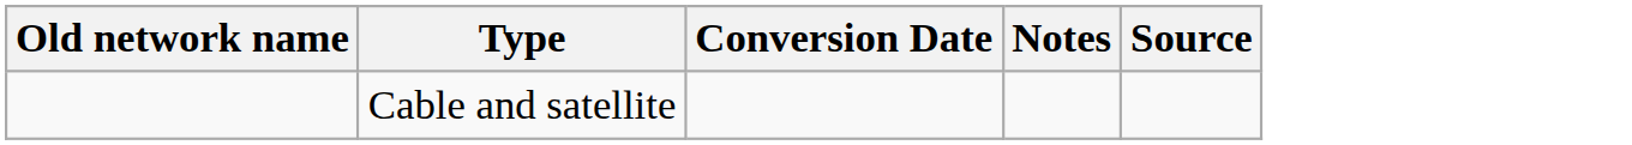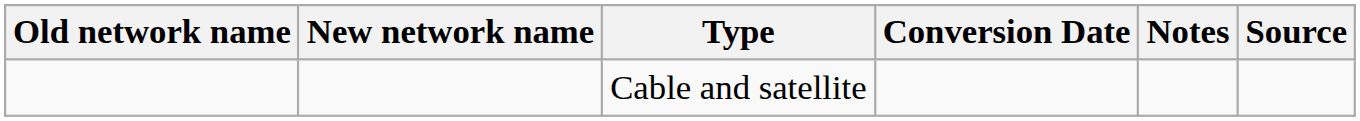+ column: New network name
